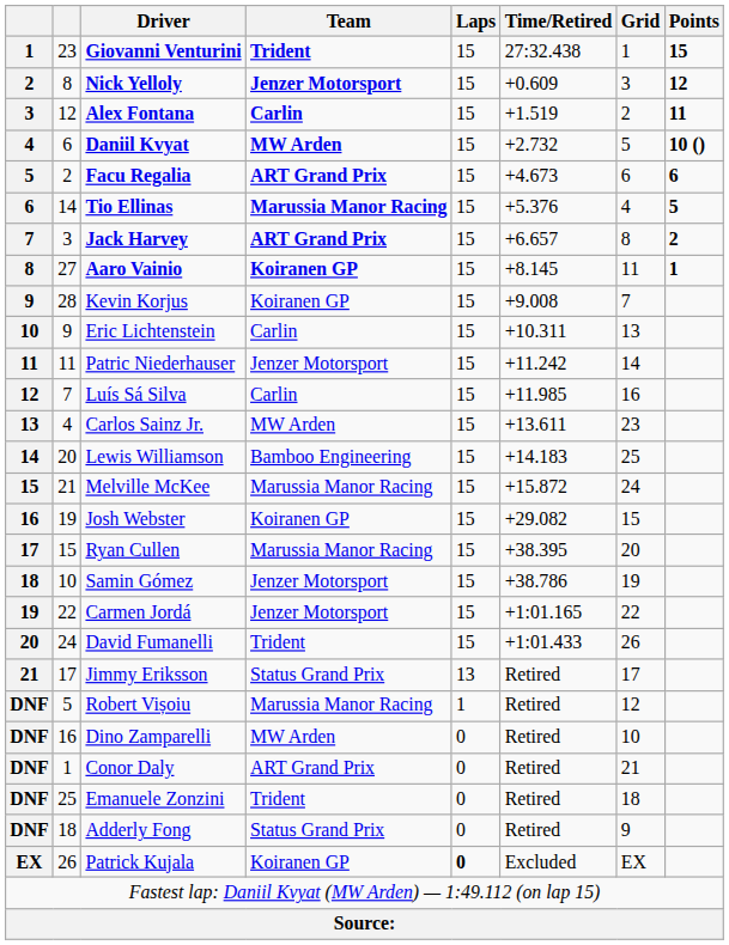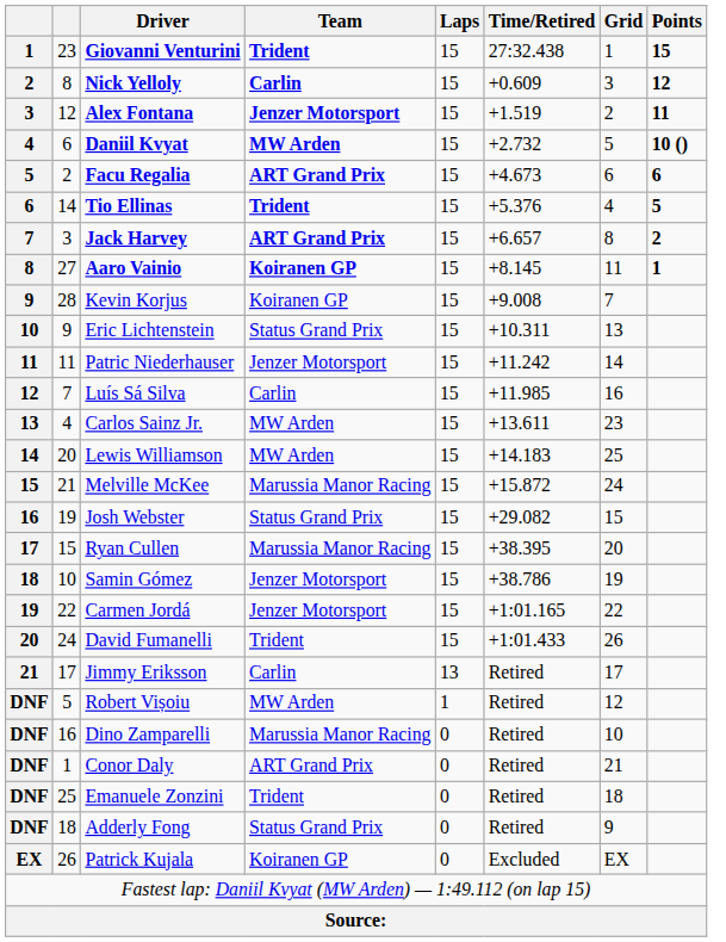Nick Yelloly | Team: Jenzer Motorsport -> Carlin
Alex Fontana | Team: Carlin -> Jenzer Motorsport
Tio Ellinas | Team: Marussia Manor Racing -> Trident
Eric Lichtenstein | Team: Carlin -> Status Grand Prix
Lewis Williamson | Team: Bamboo Engineering -> MW Arden
Josh Webster | Team: Koiranen GP -> Status Grand Prix
Jimmy Eriksson | Team: Status Grand Prix -> Carlin
Robert Vișoiu | Team: Marussia Manor Racing -> MW Arden
Dino Zamparelli | Team: MW Arden -> Marussia Manor Racing
Patrick Kujala | Laps: bold -> normal
